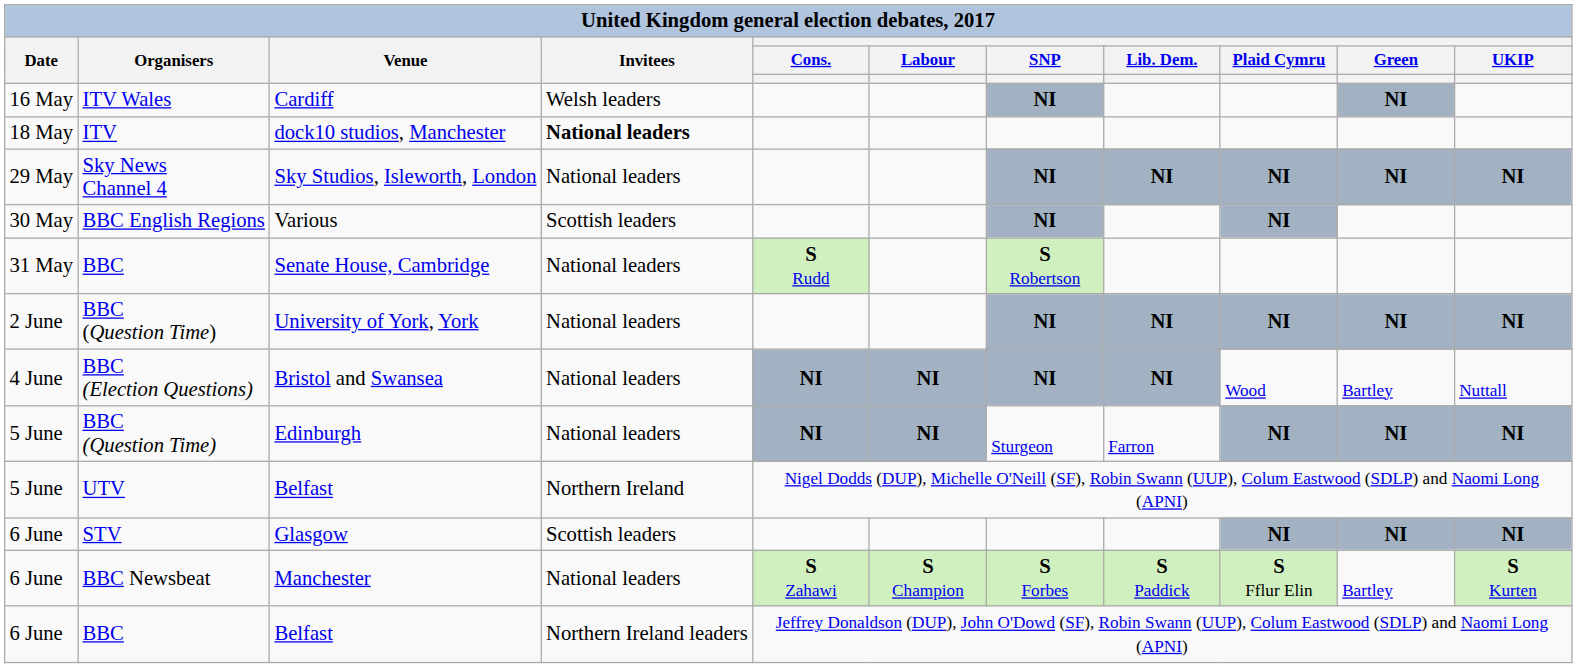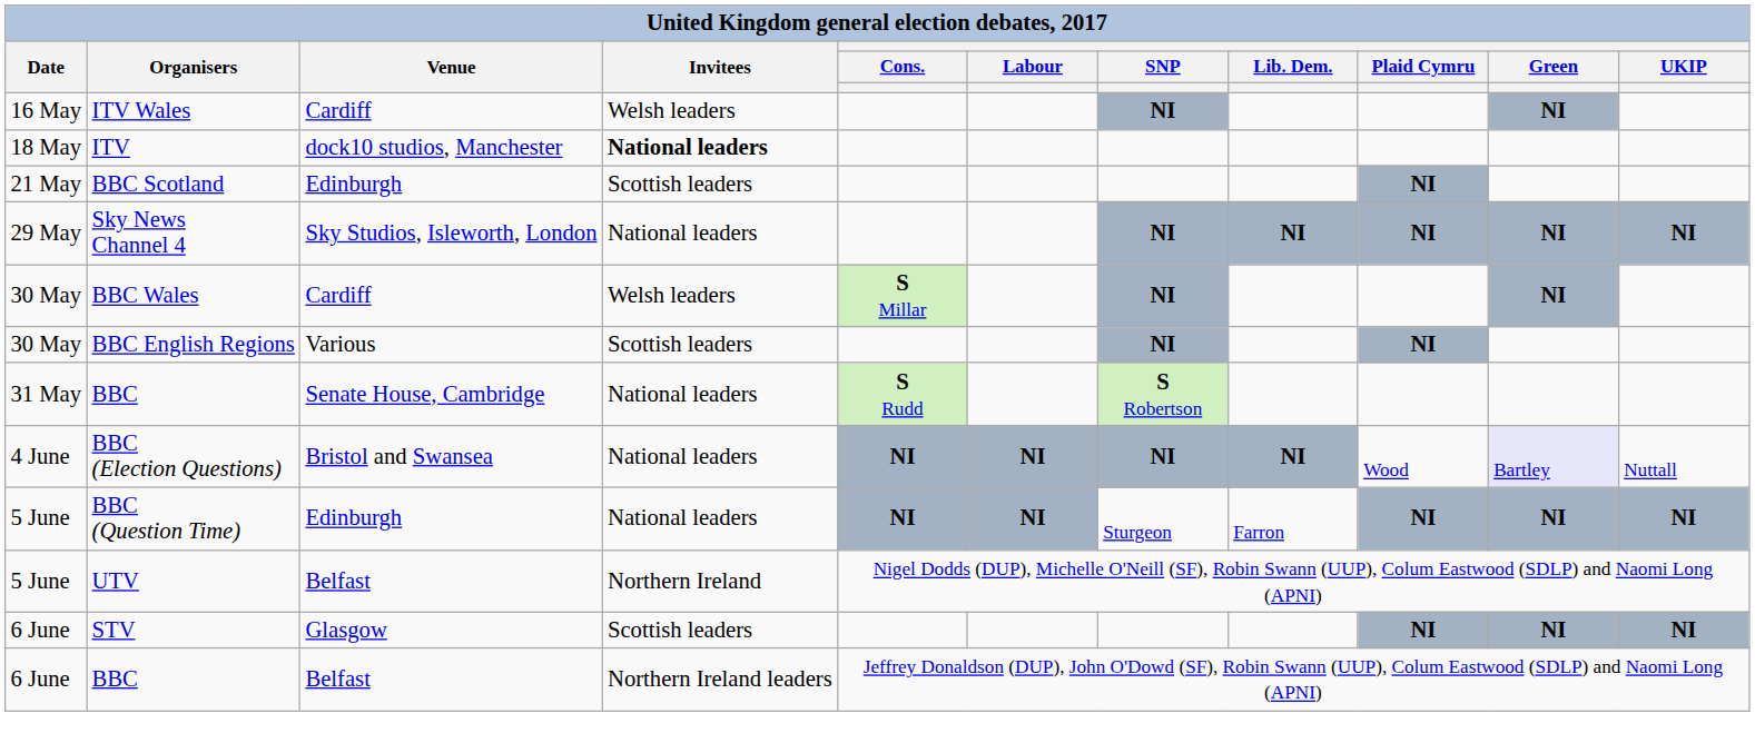+ row: 21 May | BBC Scotland | Edinburgh | Scottish leaders | NI
+ row: 30 May | BBC Wales | Cardiff | Welsh leaders | S Millar | NI | NI
- row: 2 June | BBC (Question Time) | University of York, York | National leaders | NI | NI | NI | NI | NI
BBC (Election Questions) | Green: no background -> lavender background
- row: 6 June | BBC Newsbeat | Manchester | National leaders | S Zahawi | S Champion | S Forbes | S Paddick | S Fflur Elin | Bartley | S Kurten
